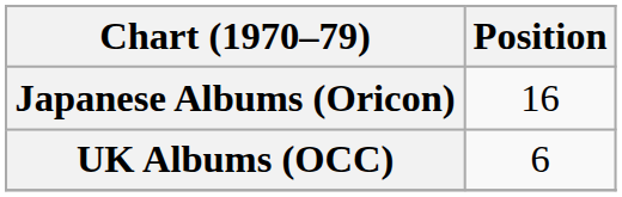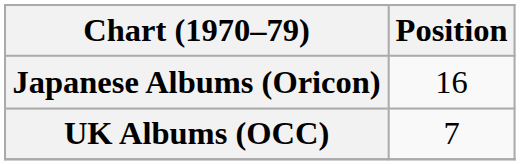UK Albums (OCC) | Position: 6 -> 7
